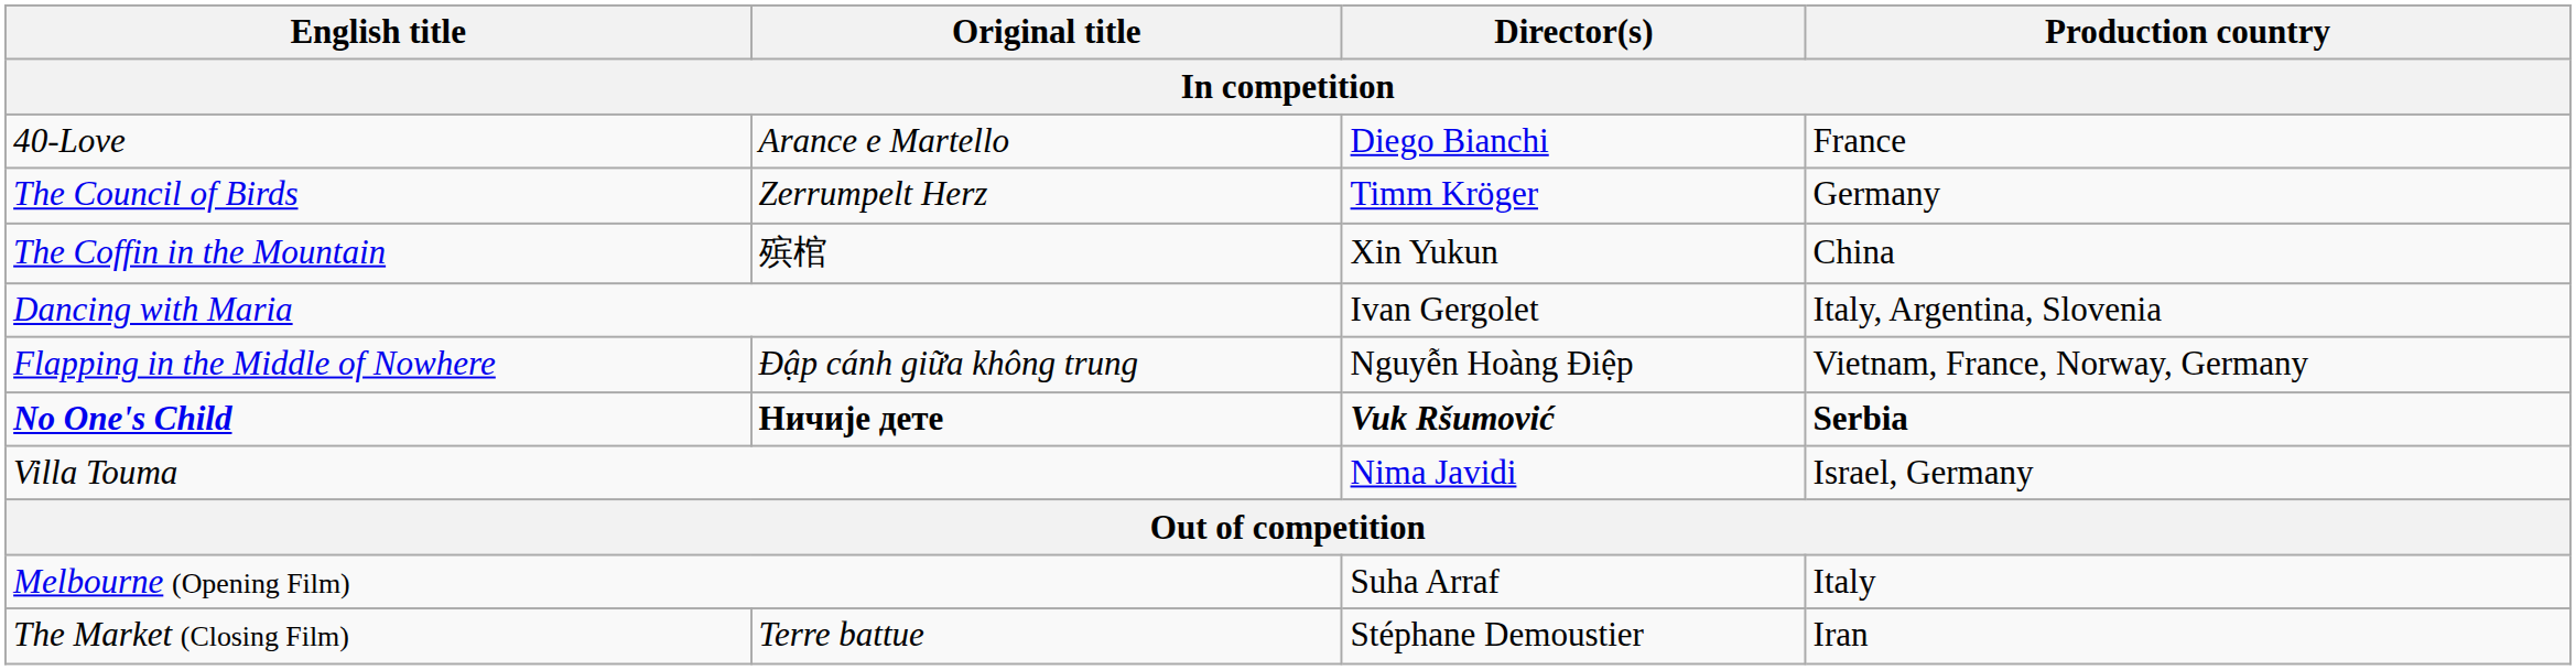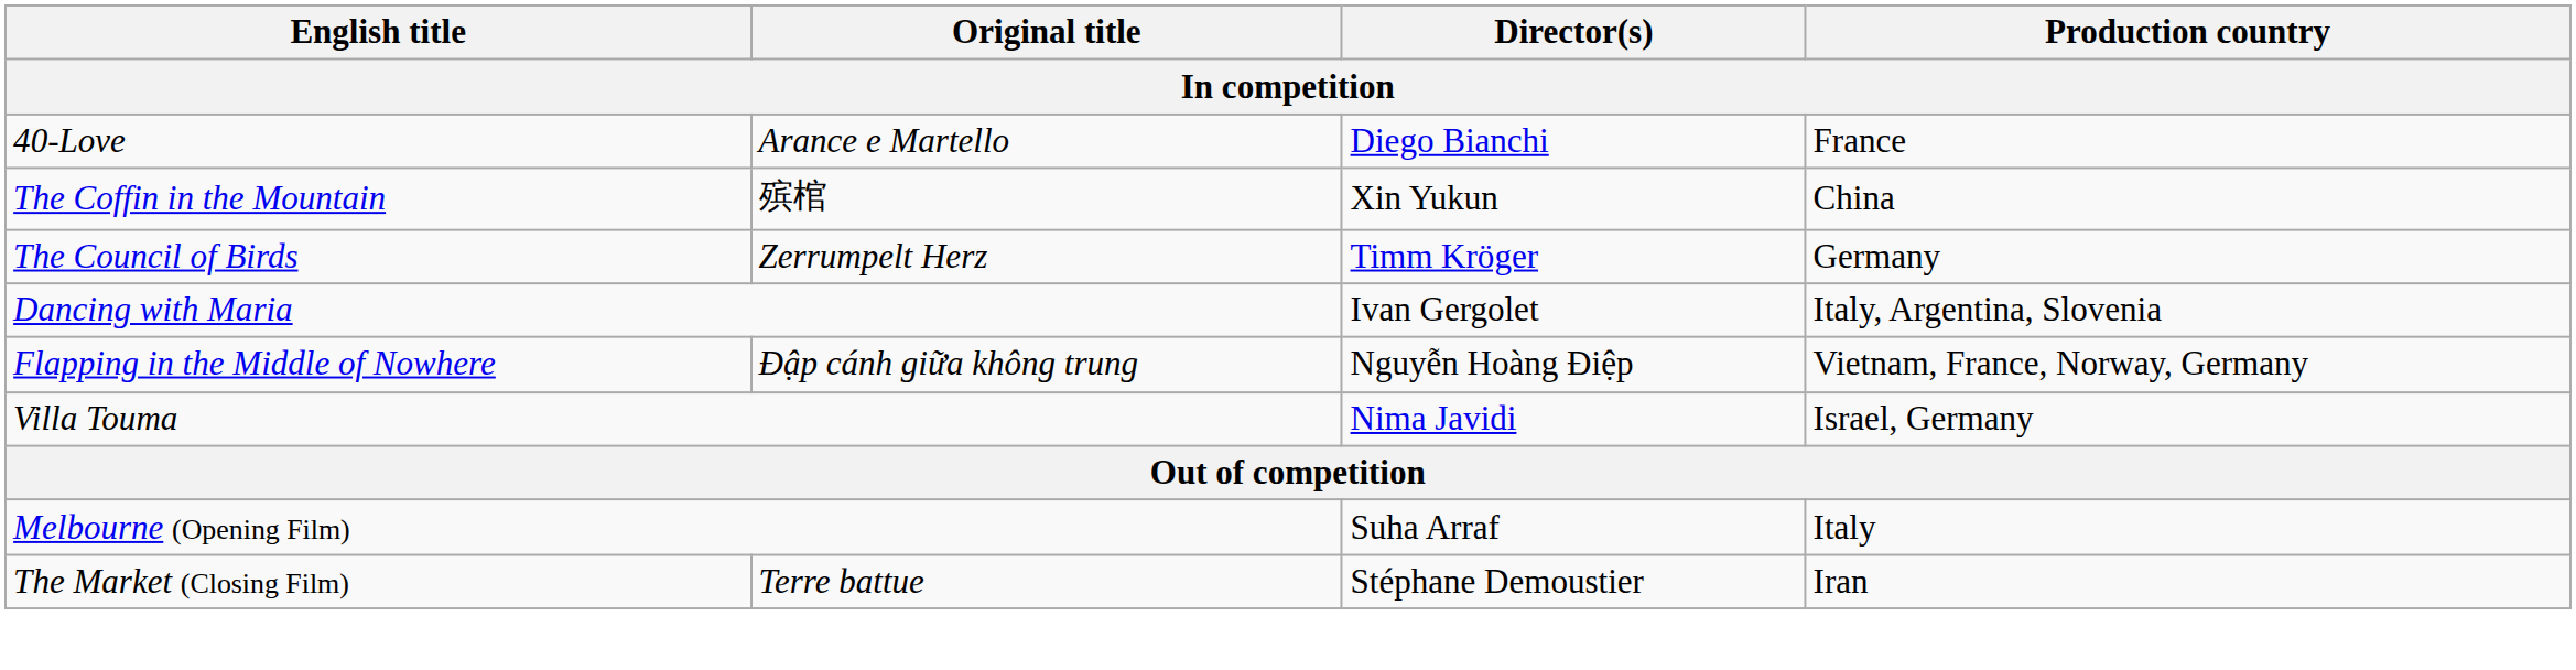rows swapped: The Coffin in the Mountain <-> The Council of Birds
- row: No One's Child | Ничије дете | Vuk Ršumović | Serbia
